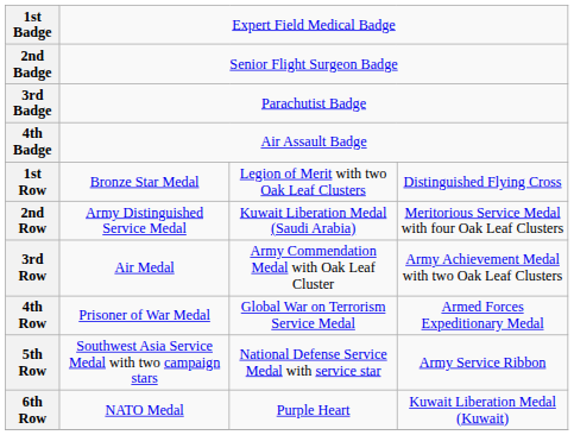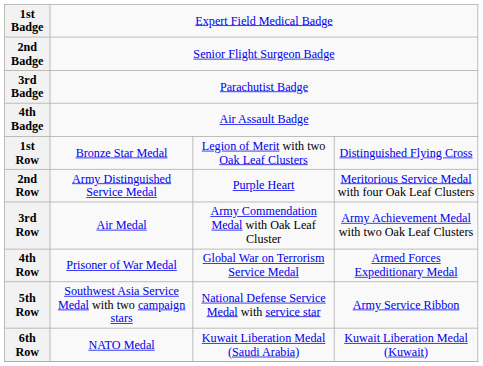2nd Row | column 3: Kuwait Liberation Medal (Saudi Arabia) -> Purple Heart
6th Row | column 3: Purple Heart -> Kuwait Liberation Medal (Saudi Arabia)
